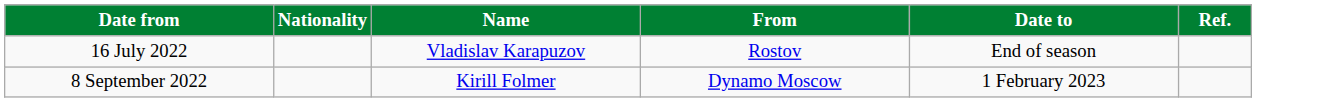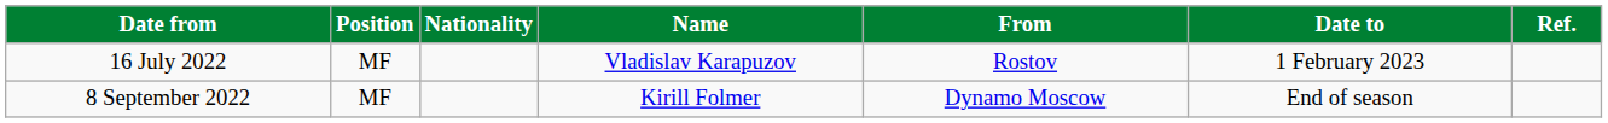+ column: Position | MF | MF
16 July 2022 | Date to: End of season -> 1 February 2023
8 September 2022 | Date to: 1 February 2023 -> End of season
